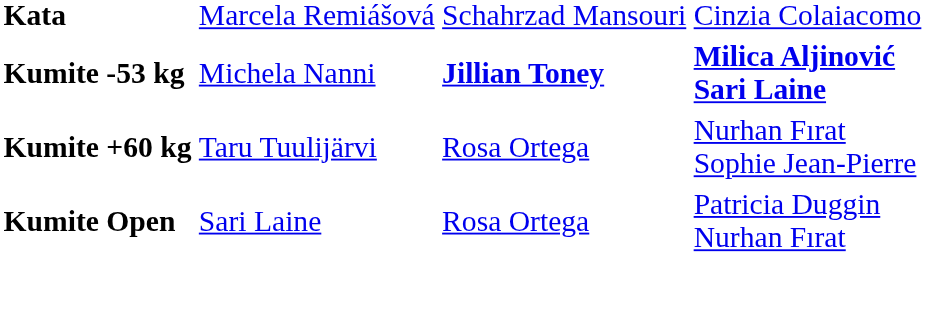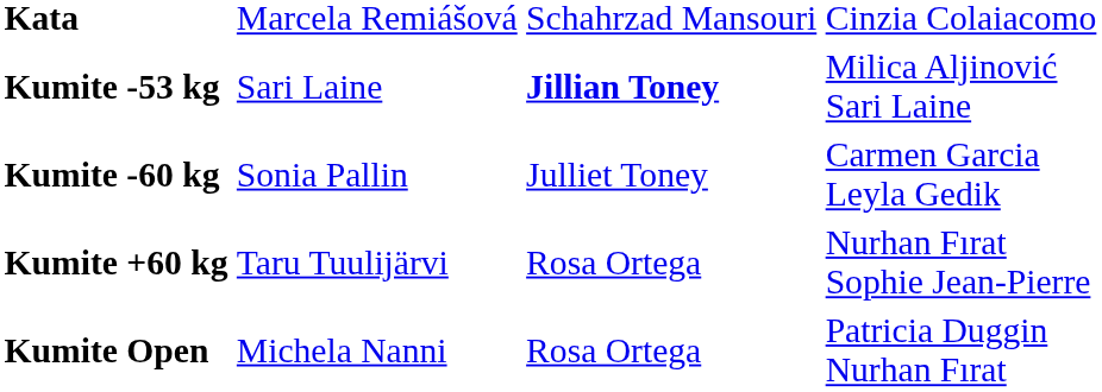Kumite -53 kg | column 2: Michela Nanni -> Sari Laine
Kumite -53 kg | column 4: bold -> normal
+ row: Kumite -60 kg | Sonia Pallin | Julliet Toney | Carmen Garcia Leyla Gedik
Kumite Open | column 2: Sari Laine -> Michela Nanni
